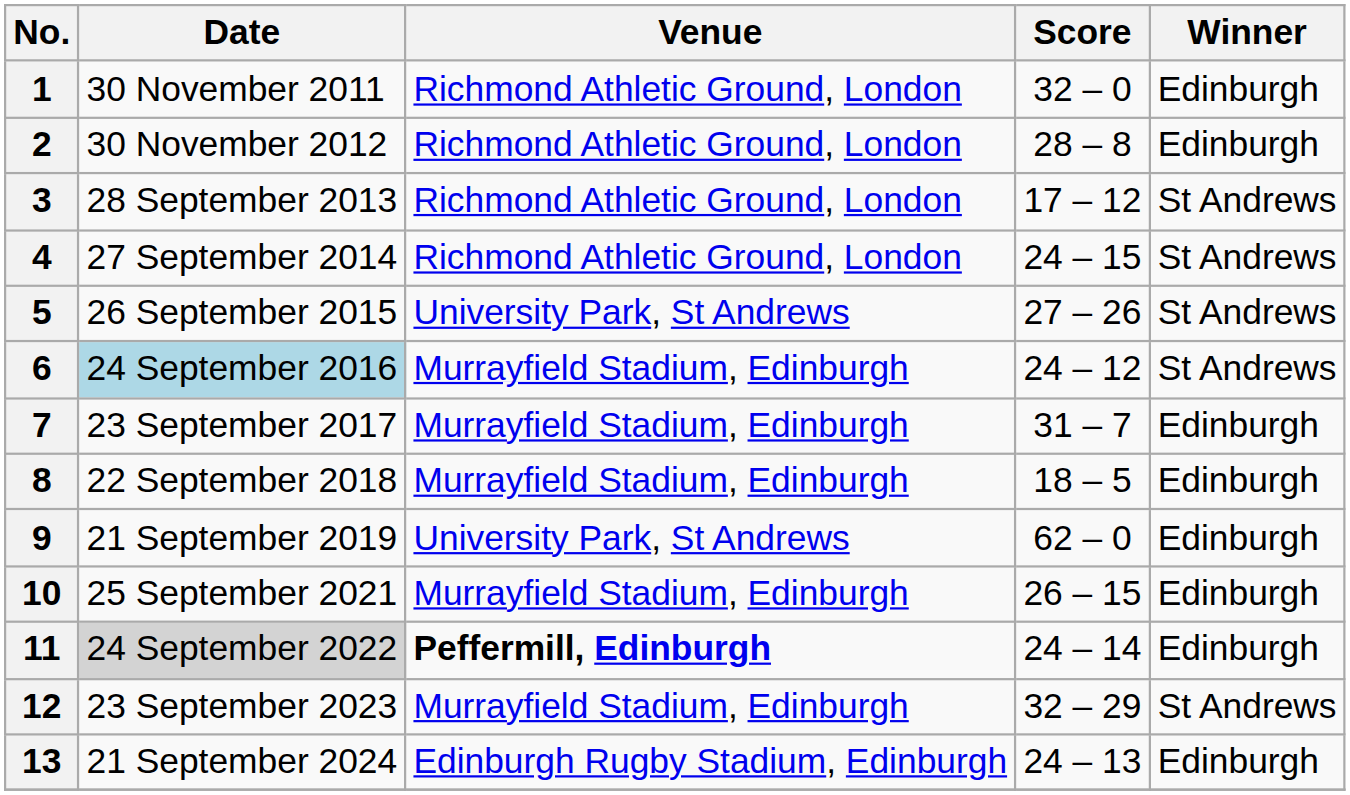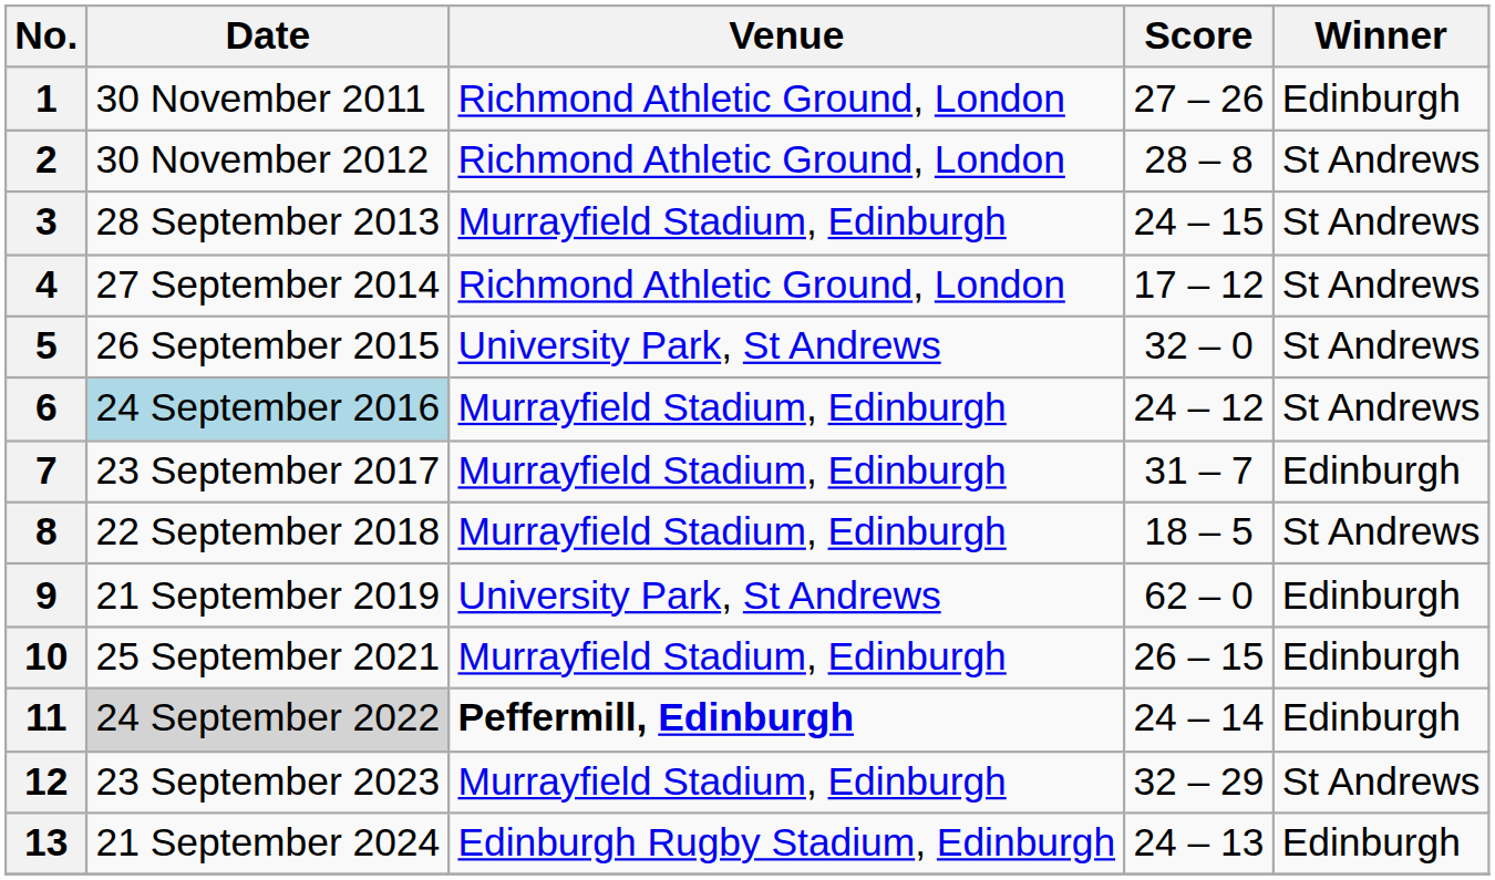1 | Score: 32 – 0 -> 27 – 26
2 | Winner: Edinburgh -> St Andrews
3 | Venue: Richmond Athletic Ground, London -> Murrayfield Stadium, Edinburgh
3 | Score: 17 – 12 -> 24 – 15
4 | Score: 24 – 15 -> 17 – 12
5 | Score: 27 – 26 -> 32 – 0
8 | Winner: Edinburgh -> St Andrews
